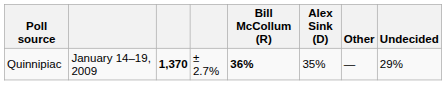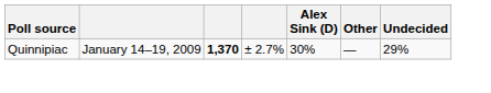- column: Bill McCollum (R) | 36%
Quinnipiac | Alex Sink (D): 35% -> 30%
